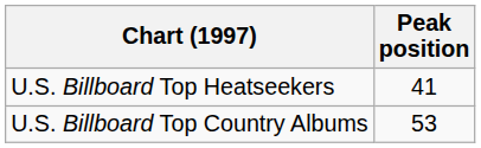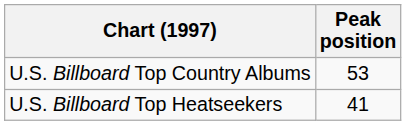rows swapped: U.S. Billboard Top Country Albums <-> U.S. Billboard Top Heatseekers
